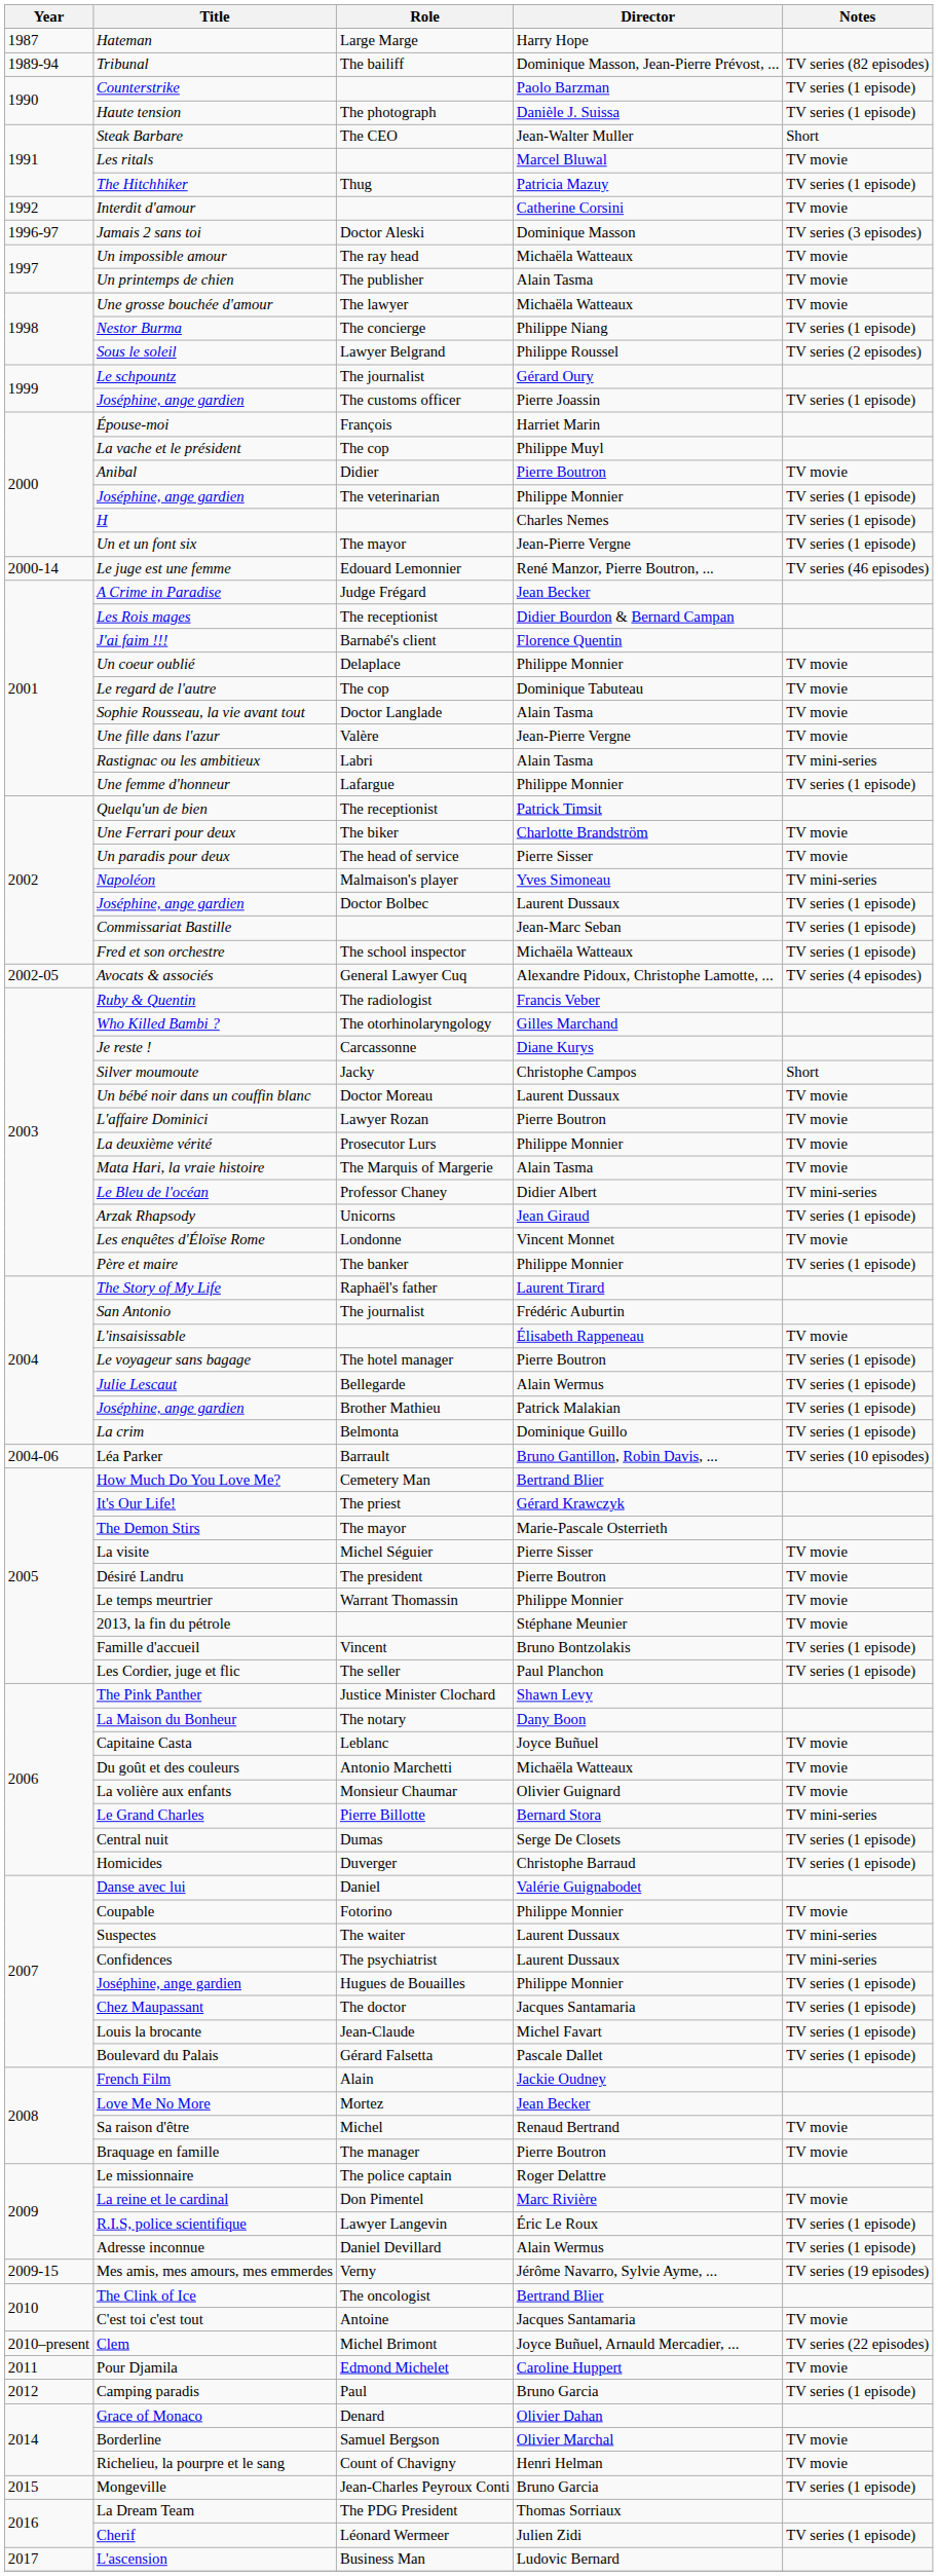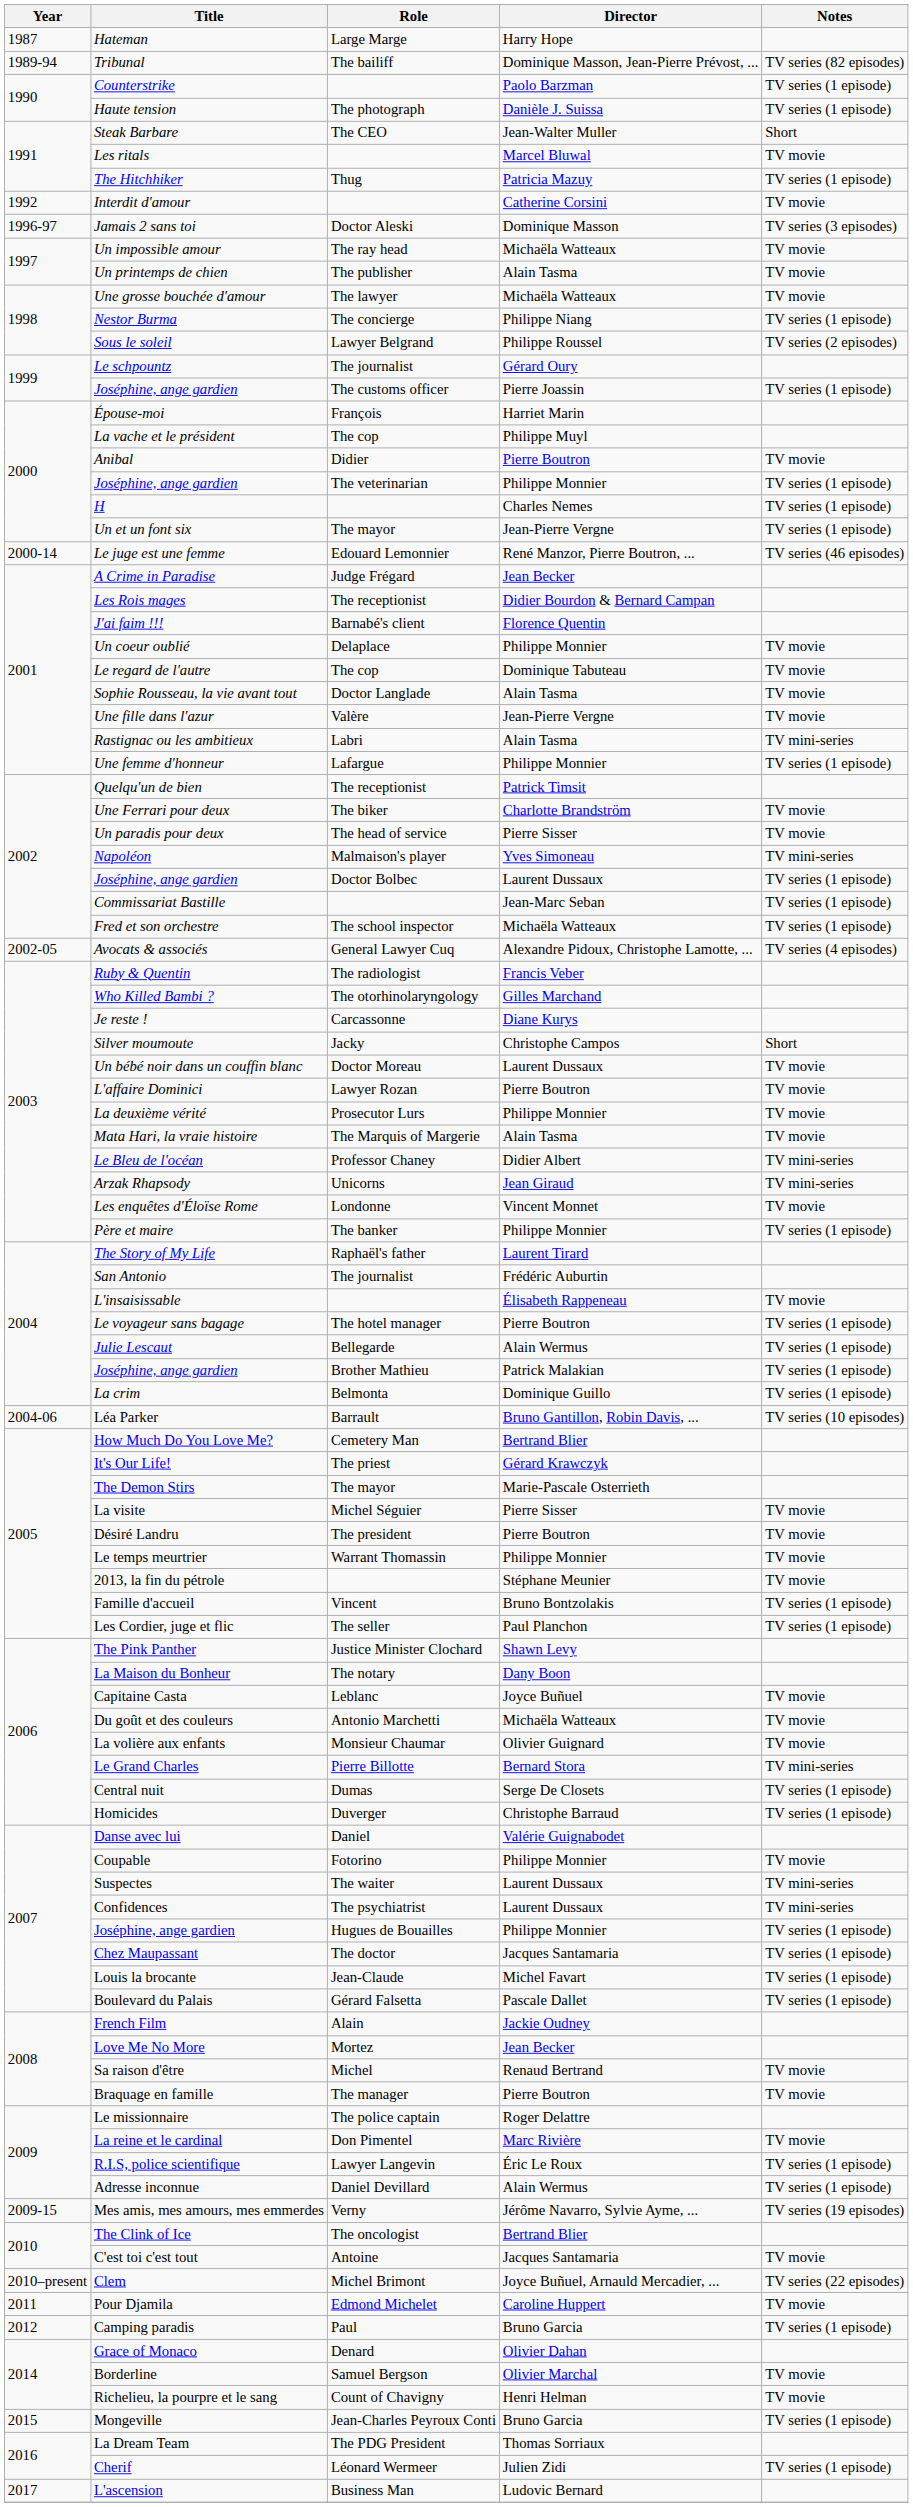Arzak Rhapsody | Notes: TV series (1 episode) -> TV mini-series
